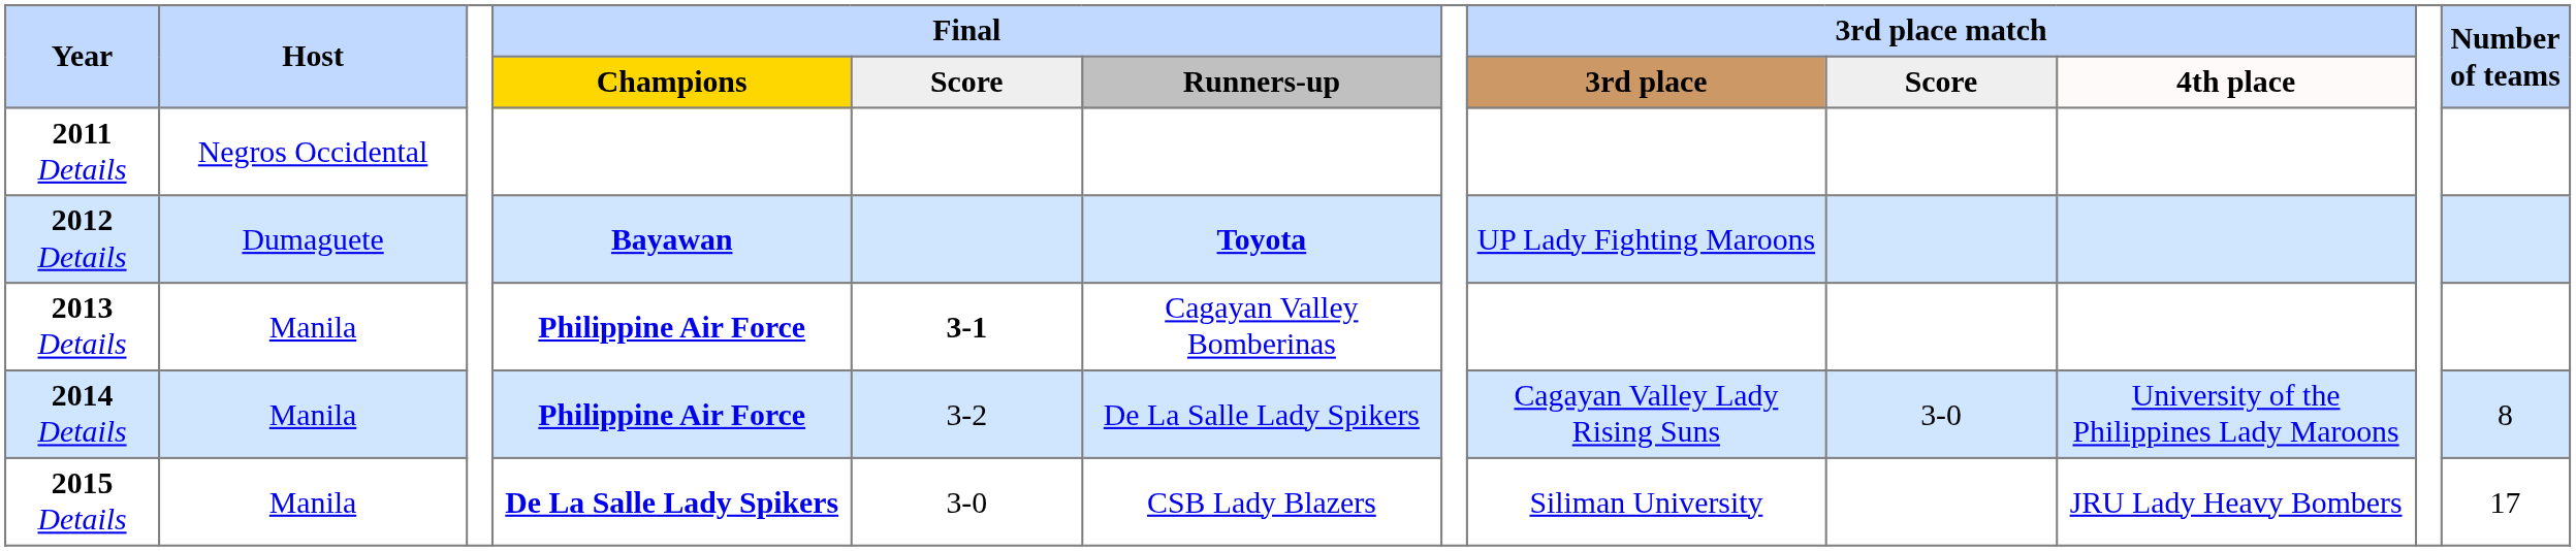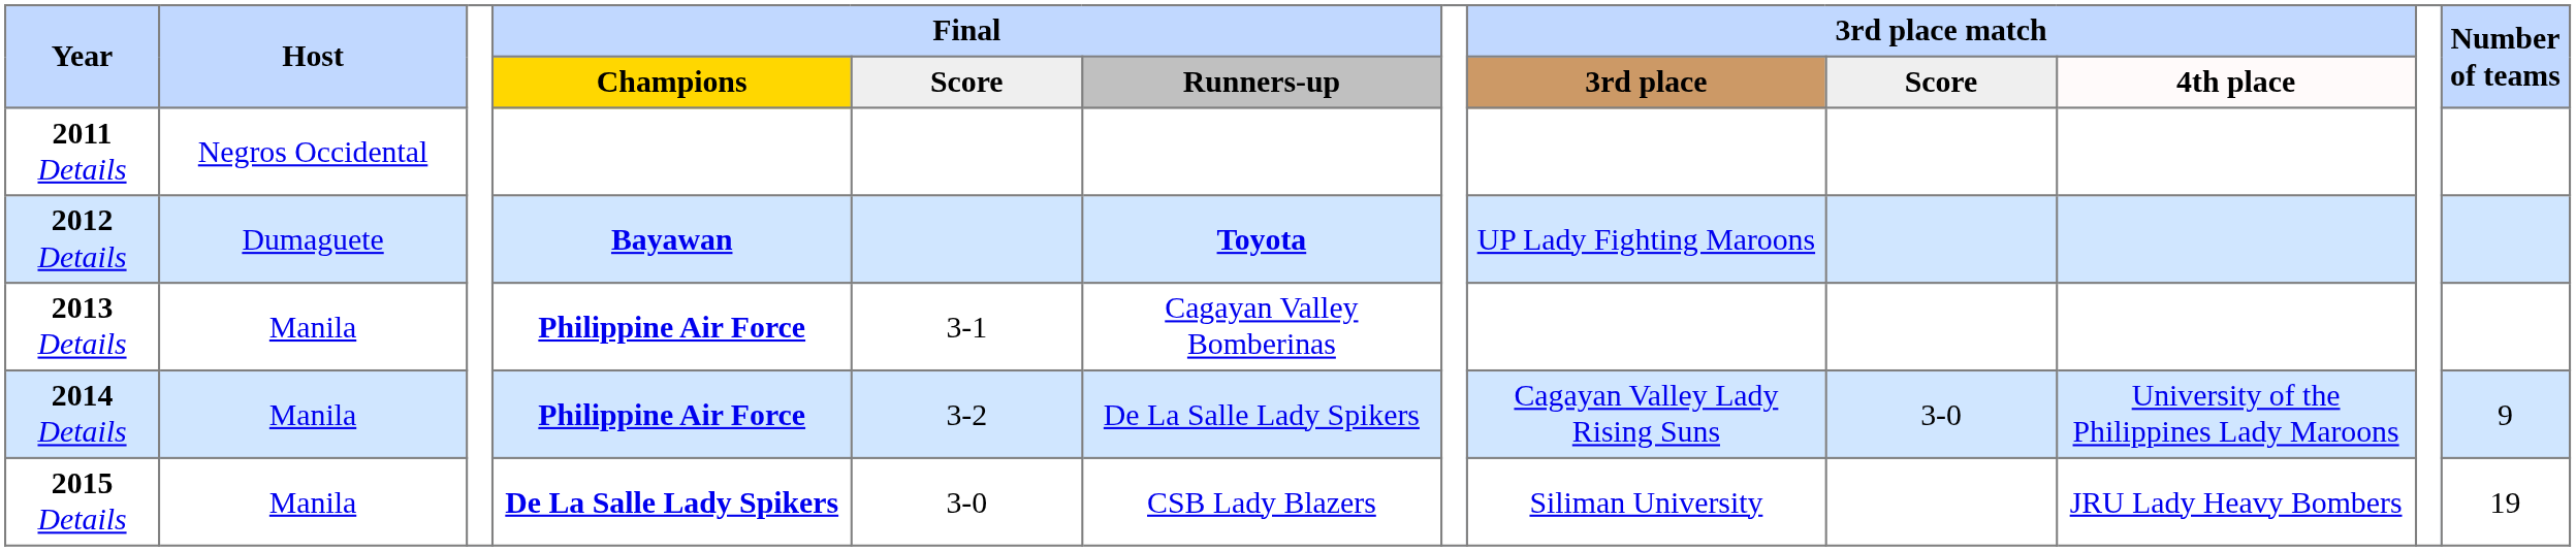2013 Details | Final / Score: bold -> normal
2014 Details | Number of teams: 8 -> 9
2015 Details | Number of teams: 17 -> 19
